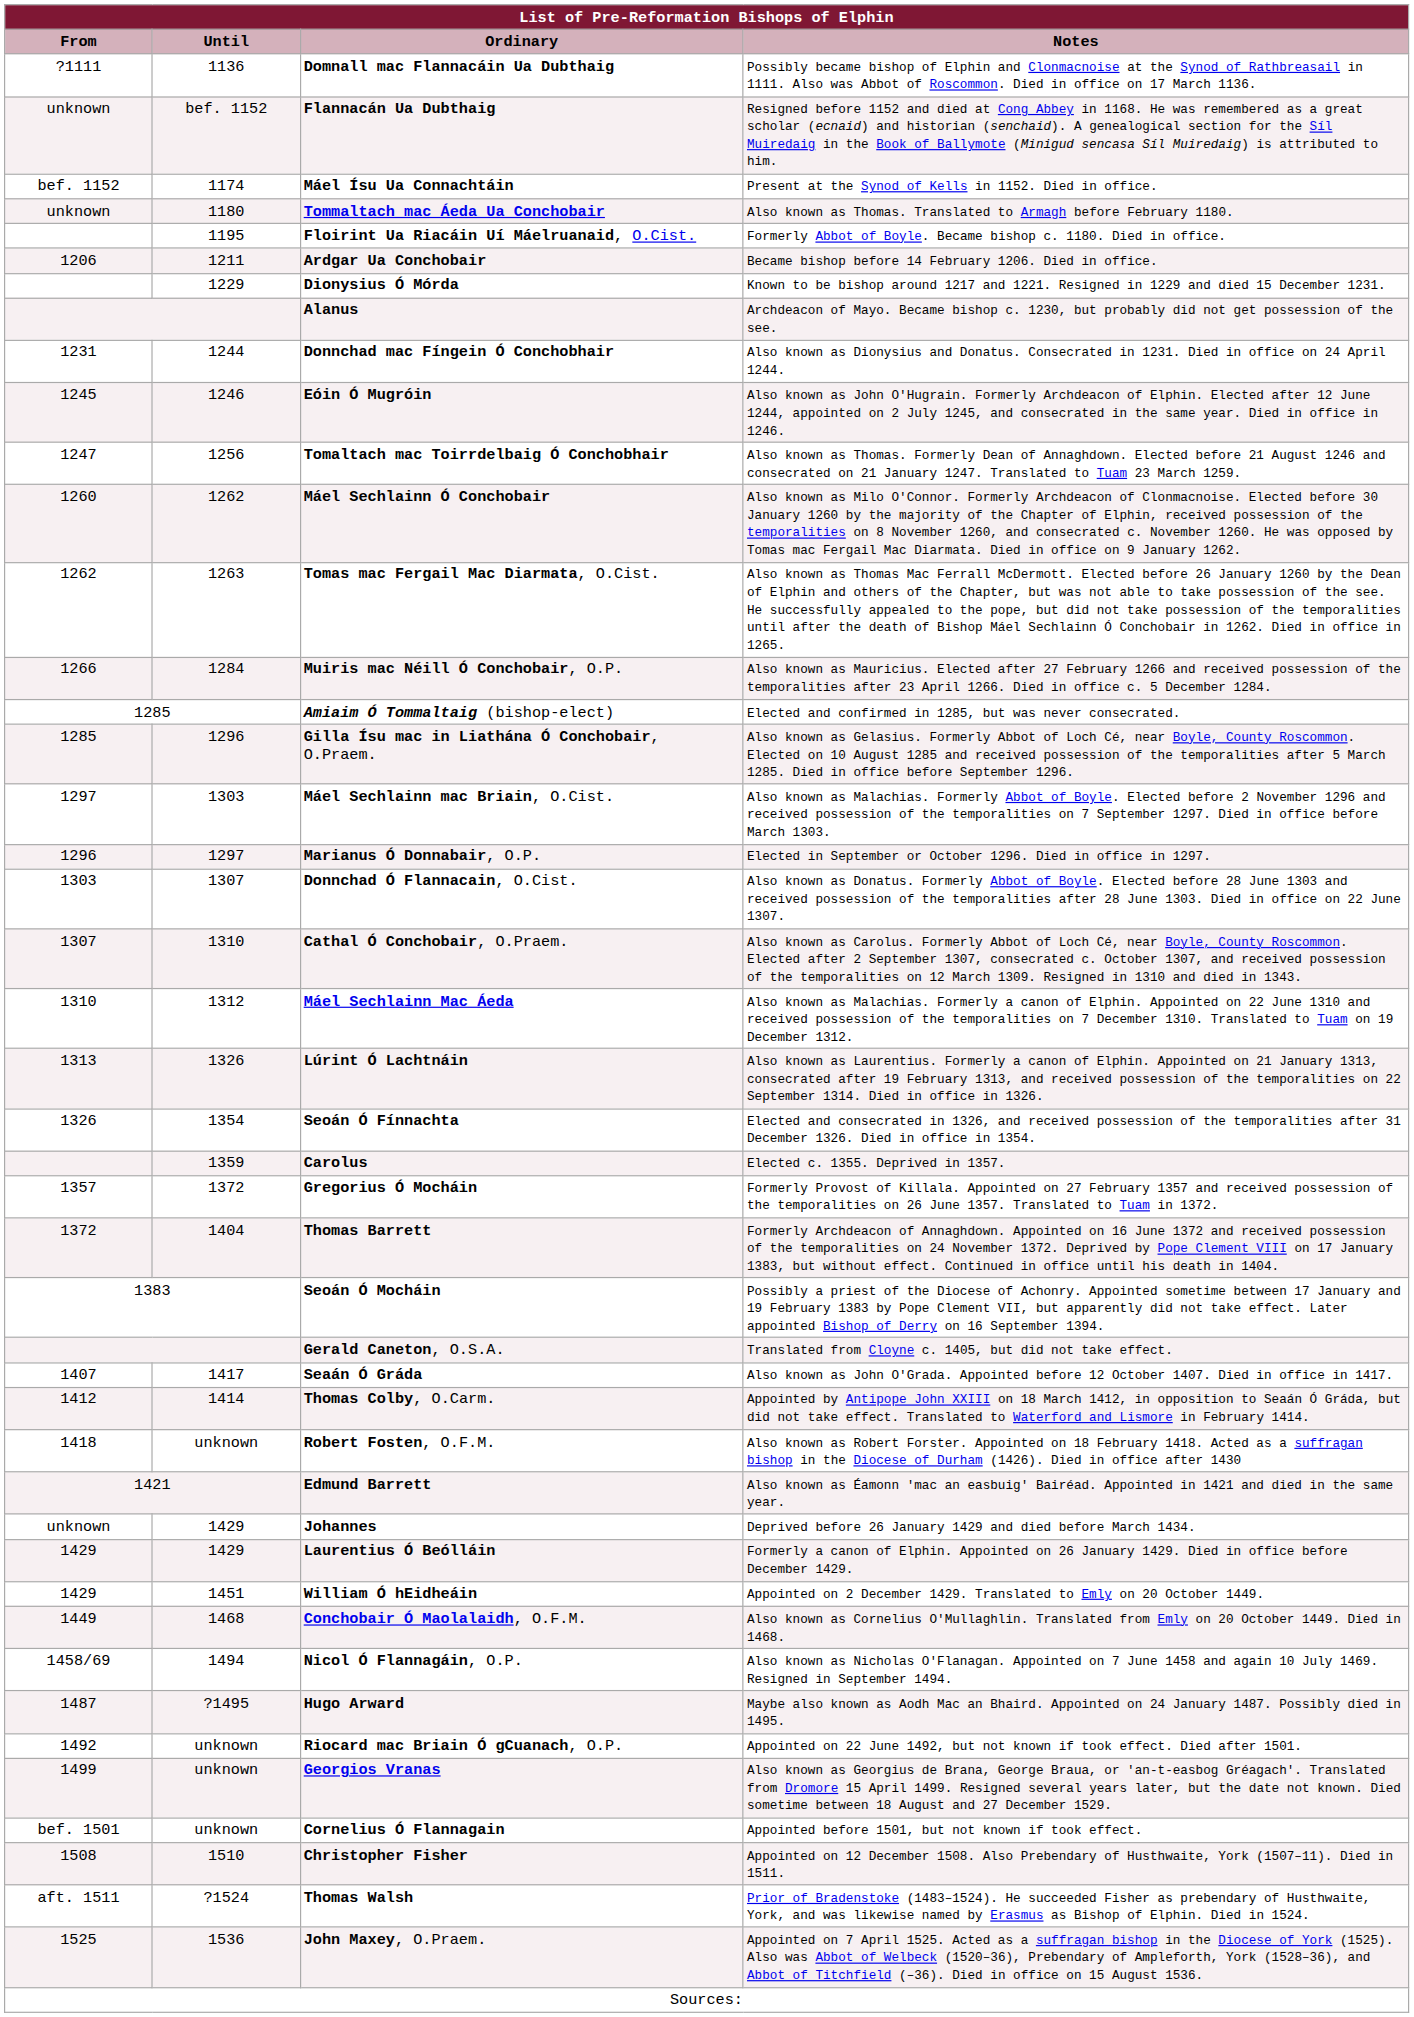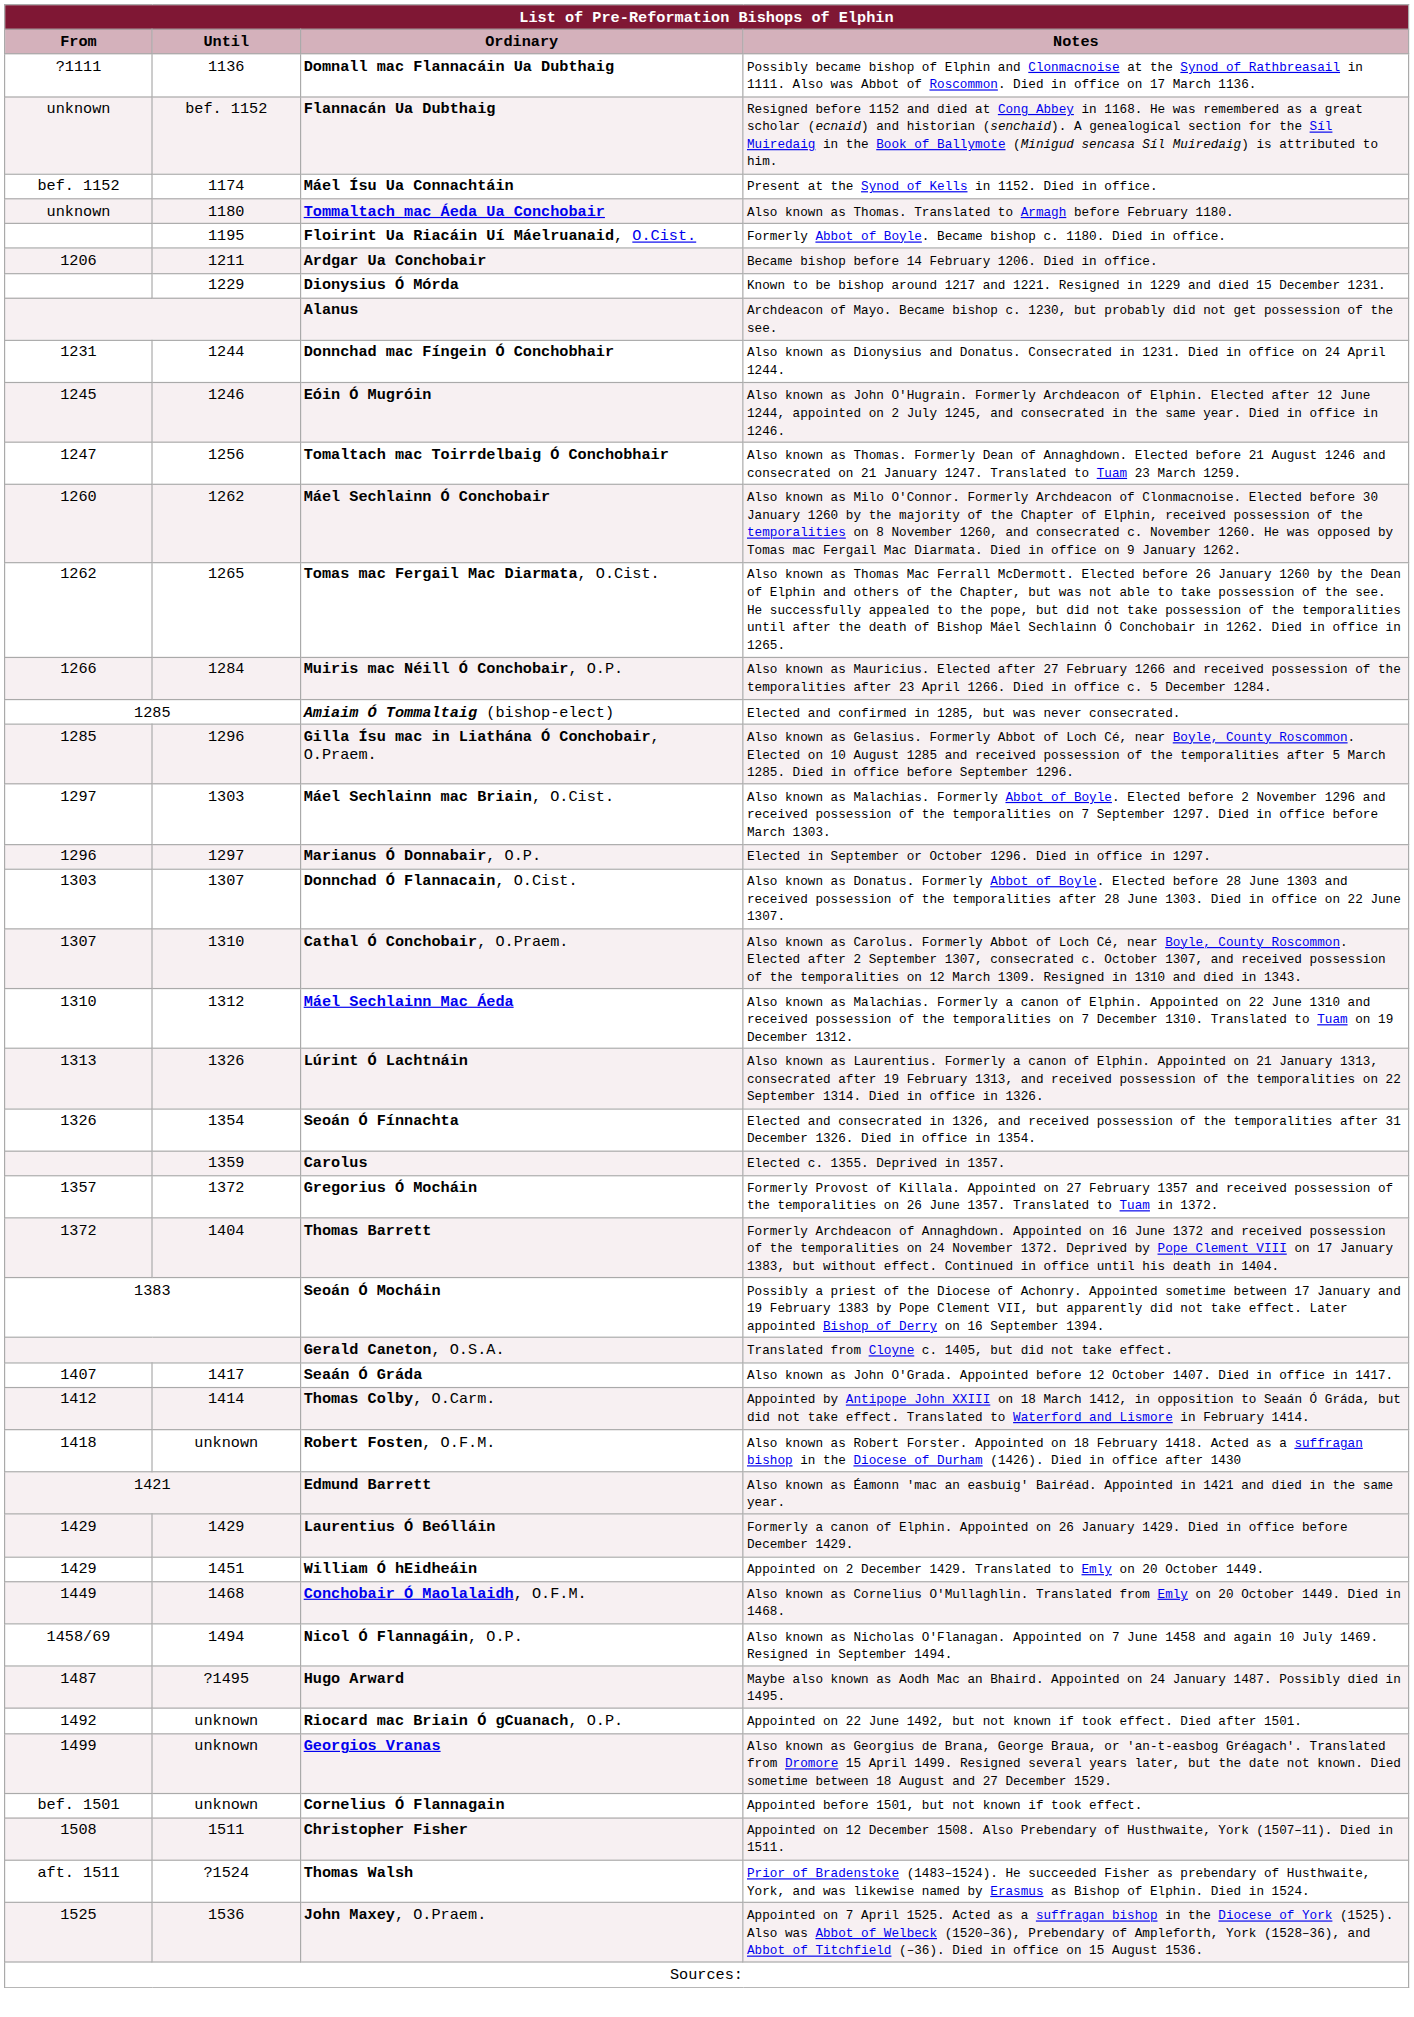Tomas mac Fergail Mac Diarmata, O.Cist. | Until: 1263 -> 1265
- row: unknown | 1429 | Johannes | Deprived before 26 January 1429 and died before March 1434.
Christopher Fisher | Until: 1510 -> 1511
